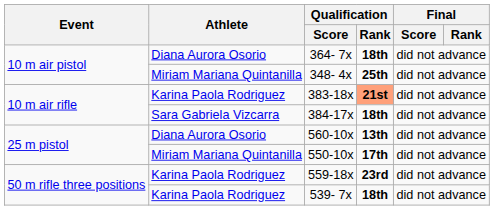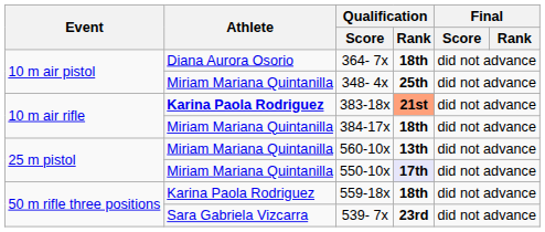383-18x | Athlete: normal -> bold
384-17x | Athlete: Sara Gabriela Vizcarra -> Miriam Mariana Quintanilla
560-10x | Athlete: Diana Aurora Osorio -> Miriam Mariana Quintanilla
550-10x | Qualification / Rank: no background -> lavender background
559-18x | Qualification / Rank: 23rd -> 18th
539- 7x | Athlete: Karina Paola Rodriguez -> Sara Gabriela Vizcarra
539- 7x | Qualification / Rank: 18th -> 23rd
